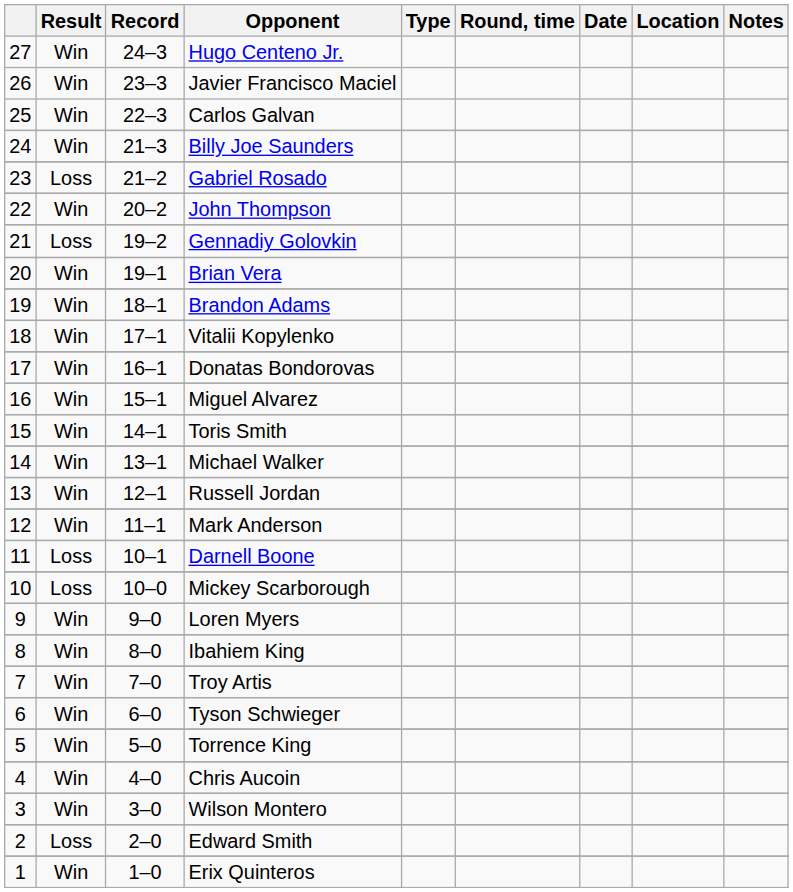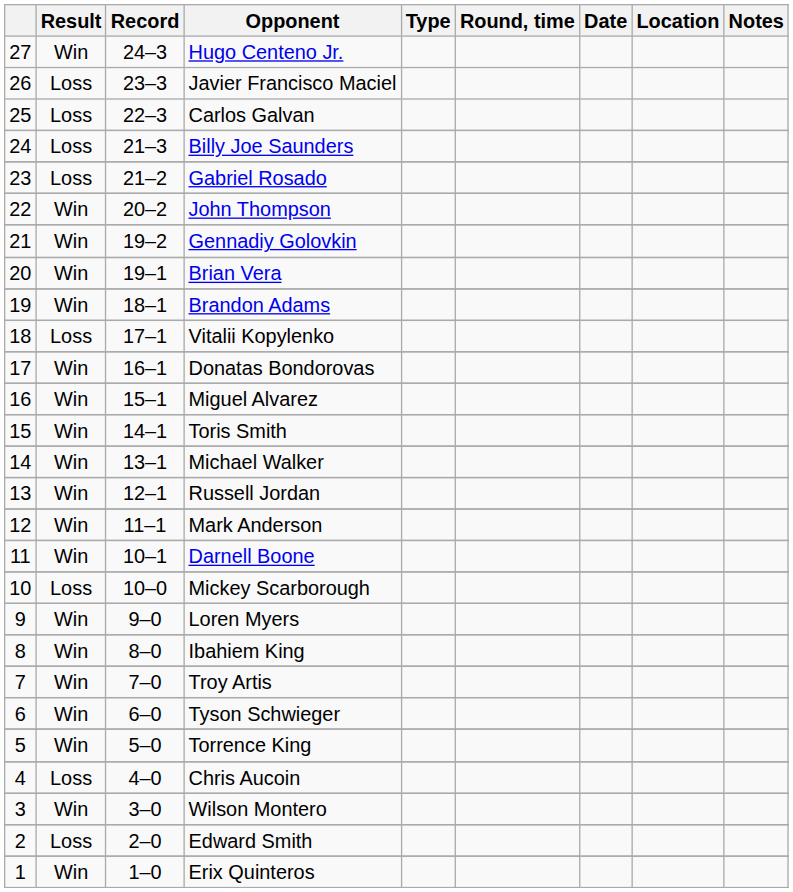Javier Francisco Maciel | Result: Win -> Loss
Carlos Galvan | Result: Win -> Loss
Billy Joe Saunders | Result: Win -> Loss
Gennadiy Golovkin | Result: Loss -> Win
Vitalii Kopylenko | Result: Win -> Loss
Darnell Boone | Result: Loss -> Win
Chris Aucoin | Result: Win -> Loss
